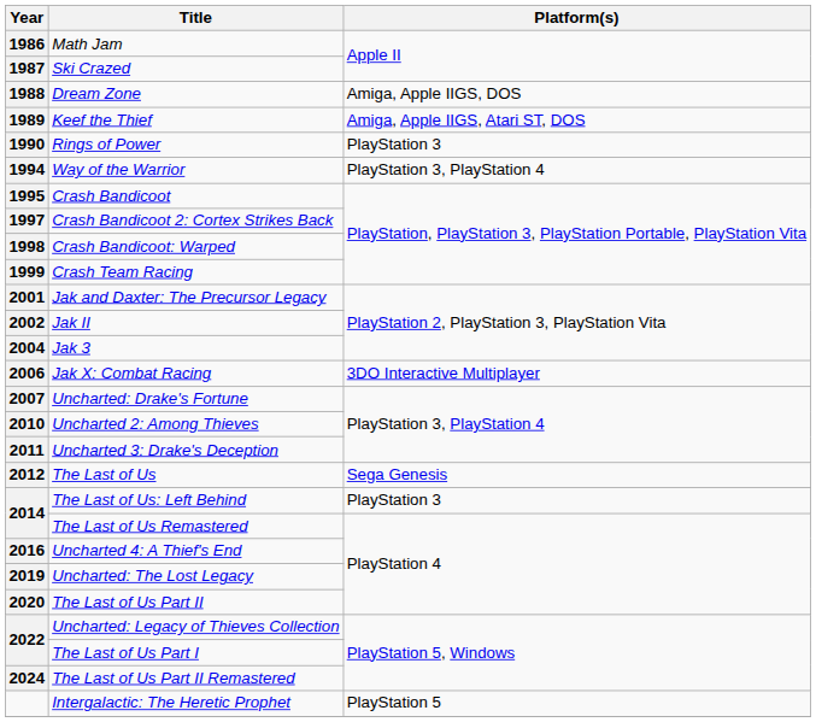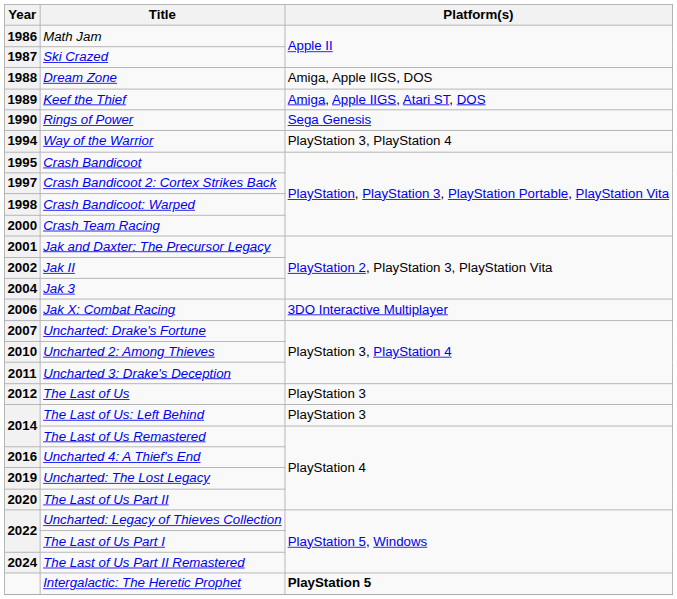Rings of Power | Platform(s): PlayStation 3 -> Sega Genesis
Crash Team Racing | Year: 1999 -> 2000
The Last of Us | Platform(s): Sega Genesis -> PlayStation 3
Intergalactic: The Heretic Prophet | Platform(s): normal -> bold
